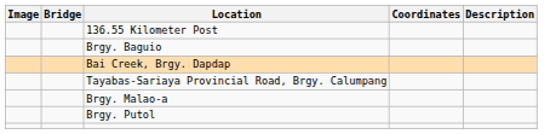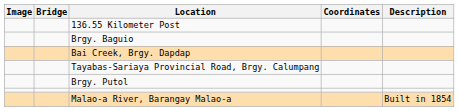- row: Brgy. Malao-a
+ row: Malao-a River, Barangay Malao-a | Built in 1854
